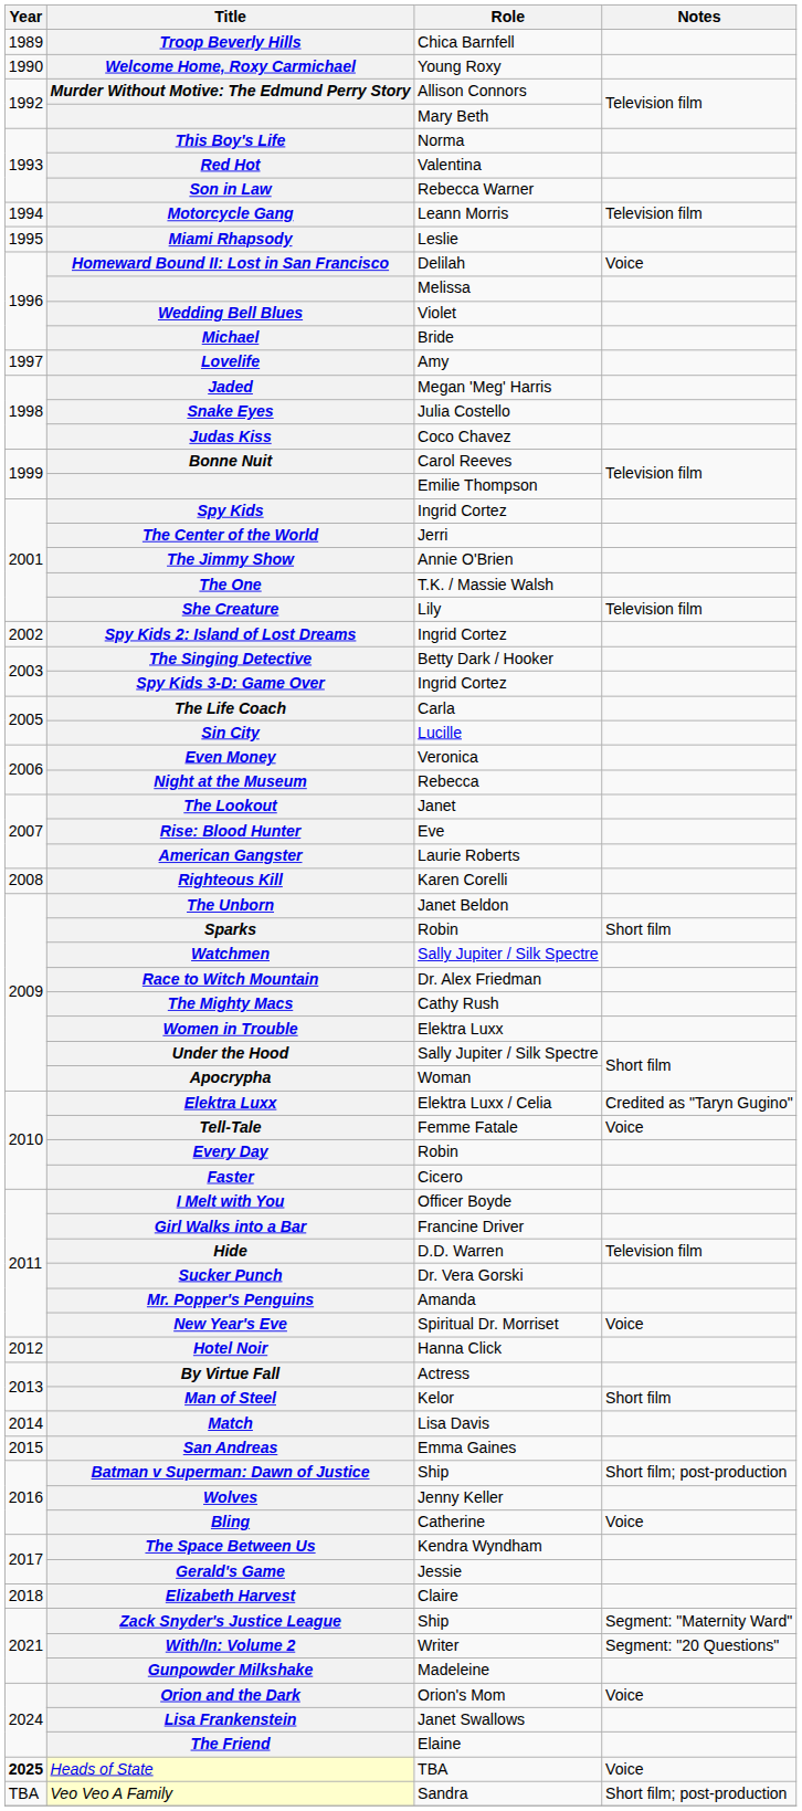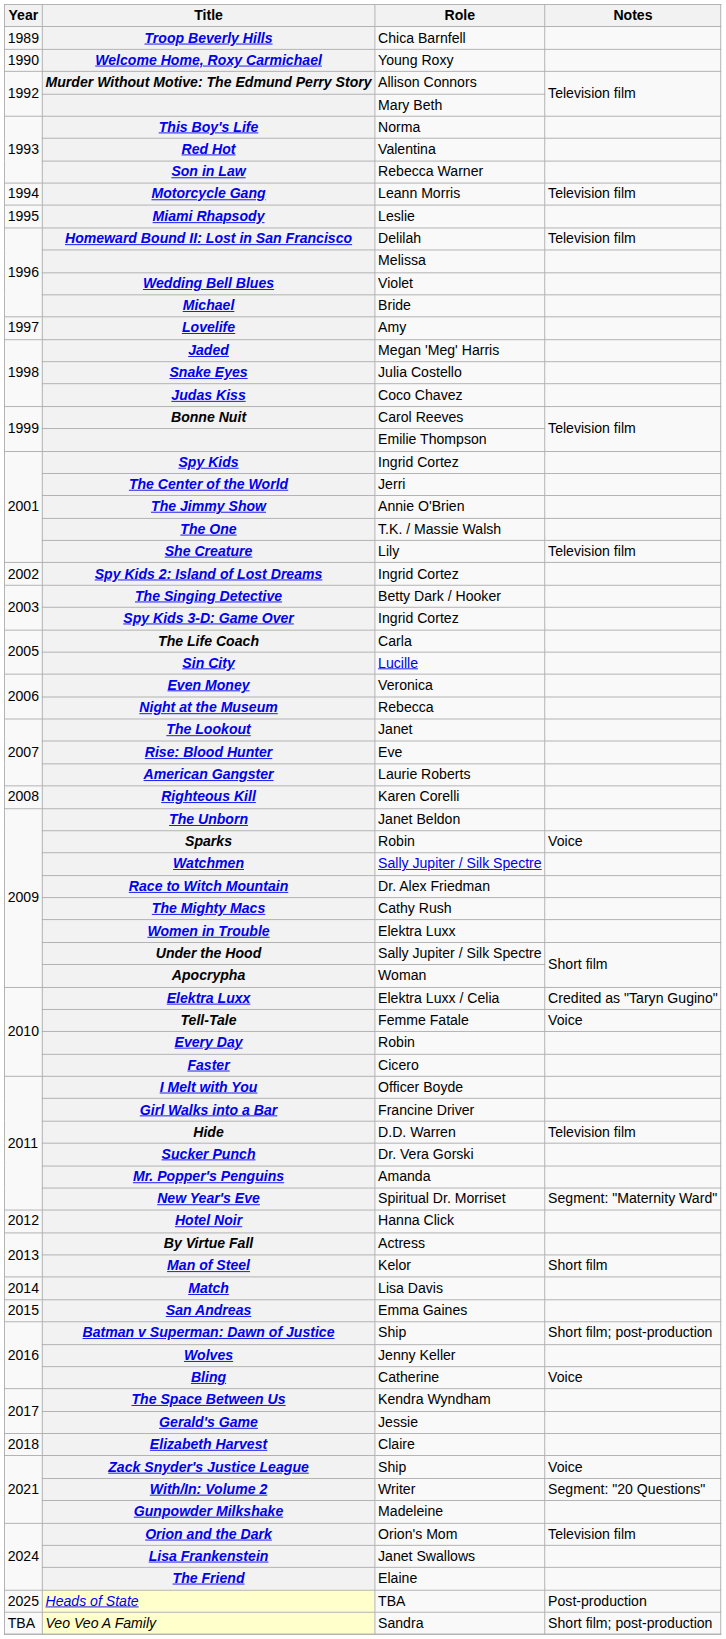Homeward Bound II: Lost in San Francisco | Notes: Voice -> Television film
Sparks | Notes: Short film -> Voice
New Year's Eve | Notes: Voice -> Segment: "Maternity Ward"
Zack Snyder's Justice League | Notes: Segment: "Maternity Ward" -> Voice
Orion and the Dark | Notes: Voice -> Television film
Heads of State | Year: bold -> normal
Heads of State | Notes: Voice -> Post-production
